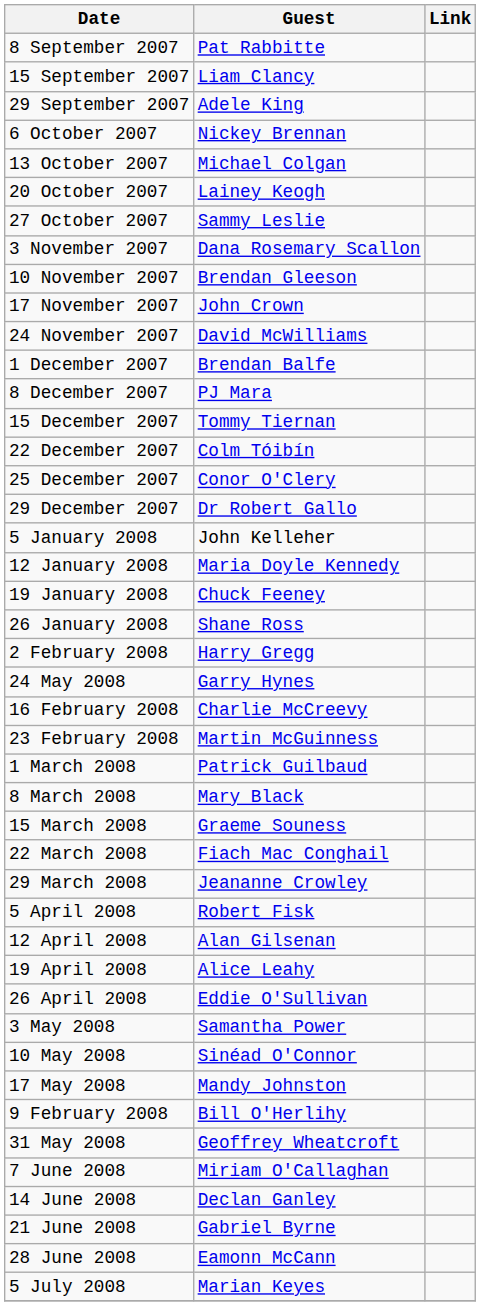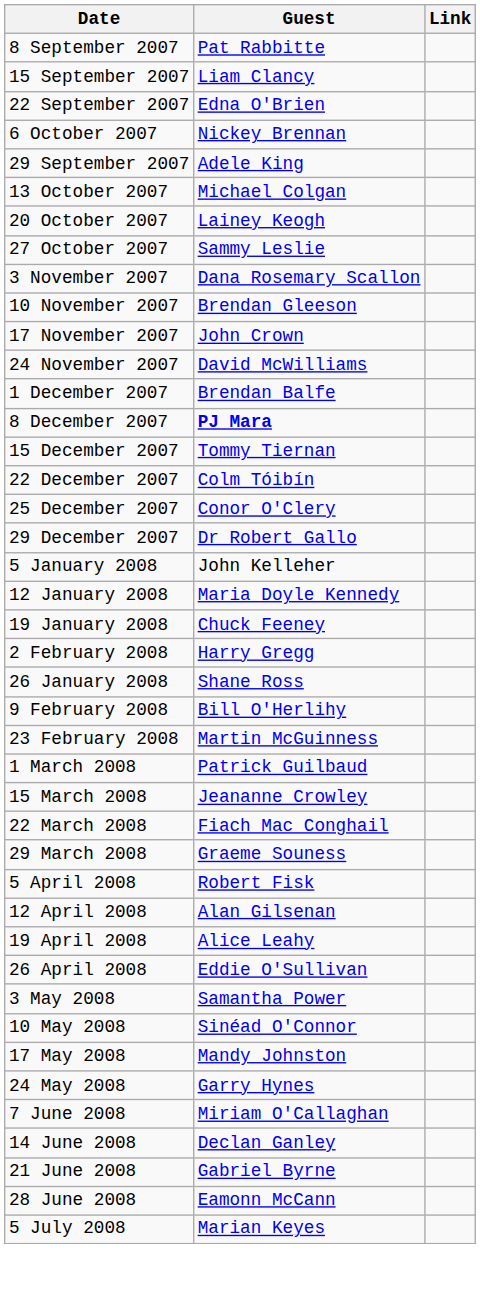+ row: 22 September 2007 | Edna O'Brien
rows swapped: 29 September 2007 <-> 6 October 2007
8 December 2007 | Guest: normal -> bold
rows swapped: 26 January 2008 <-> 2 February 2008
rows swapped: 9 February 2008 <-> 24 May 2008
- row: 16 February 2008 | Charlie McCreevy
- row: 8 March 2008 | Mary Black
15 March 2008 | Guest: Graeme Souness -> Jeananne Crowley
29 March 2008 | Guest: Jeananne Crowley -> Graeme Souness
- row: 31 May 2008 | Geoffrey Wheatcroft
